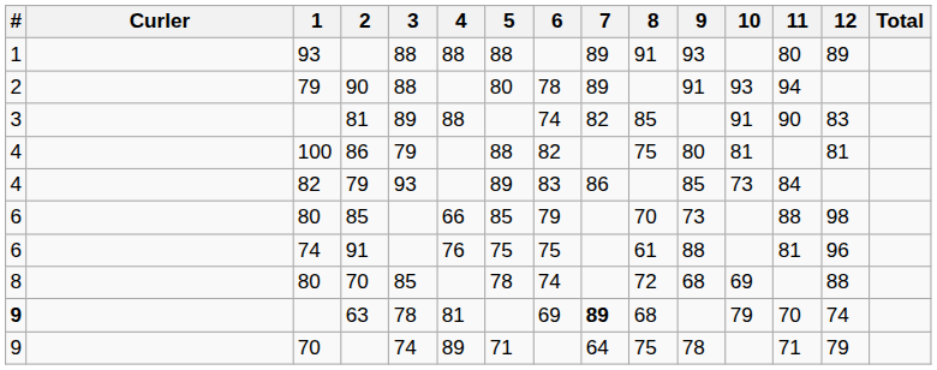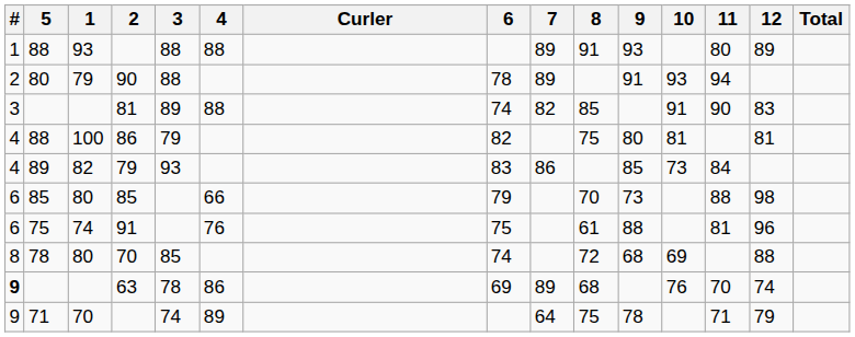columns swapped: Curler <-> 5
63 | 4: 81 -> 86
63 | 7: bold -> normal
63 | 10: 79 -> 76
